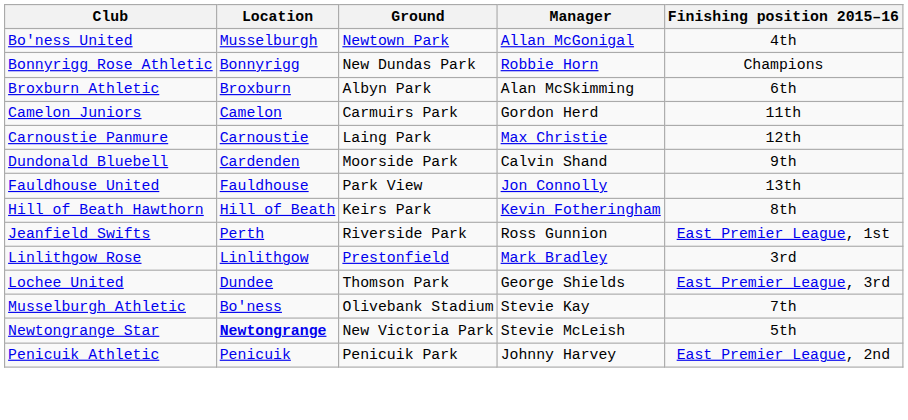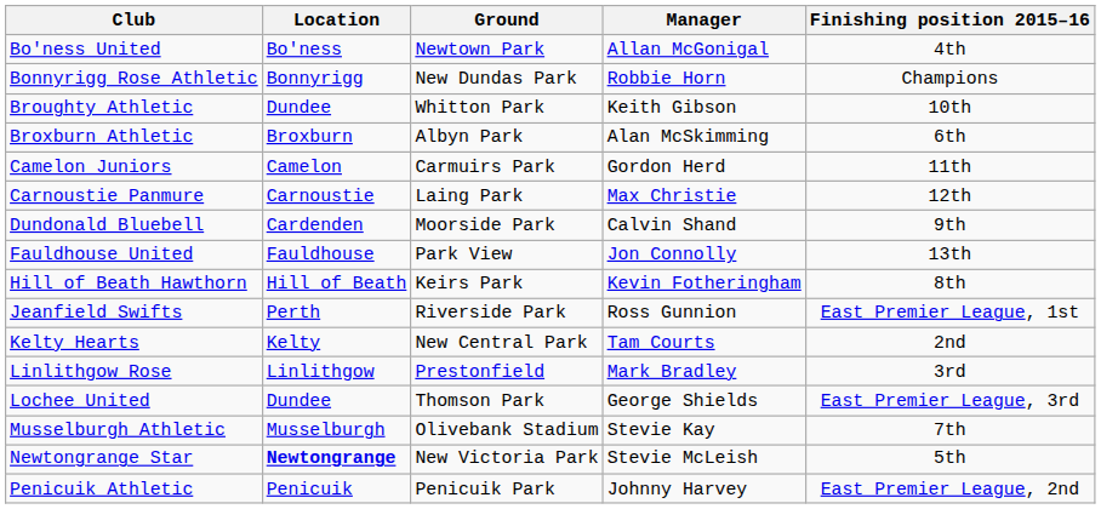Bo'ness United | Location: Musselburgh -> Bo'ness
+ row: Broughty Athletic | Dundee | Whitton Park | Keith Gibson | 10th
+ row: Kelty Hearts | Kelty | New Central Park | Tam Courts | 2nd
Musselburgh Athletic | Location: Bo'ness -> Musselburgh
